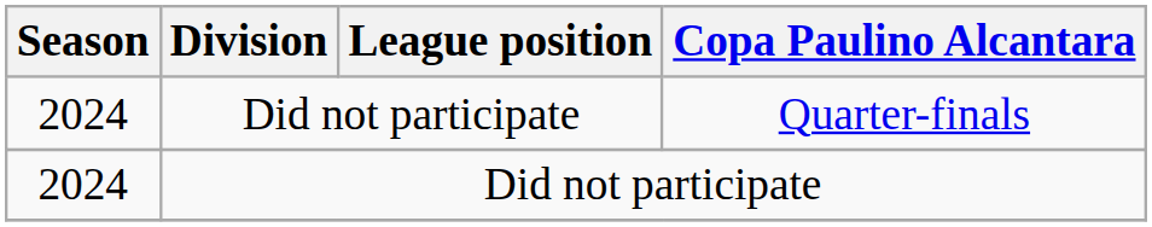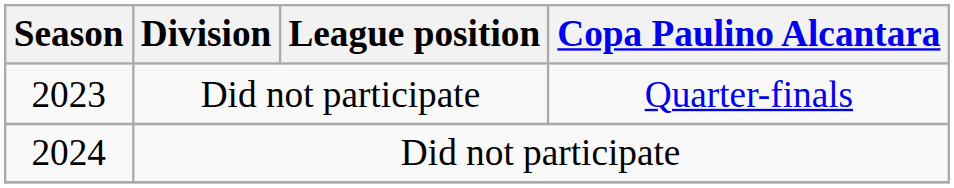Quarter-finals | Season: 2024 -> 2023
